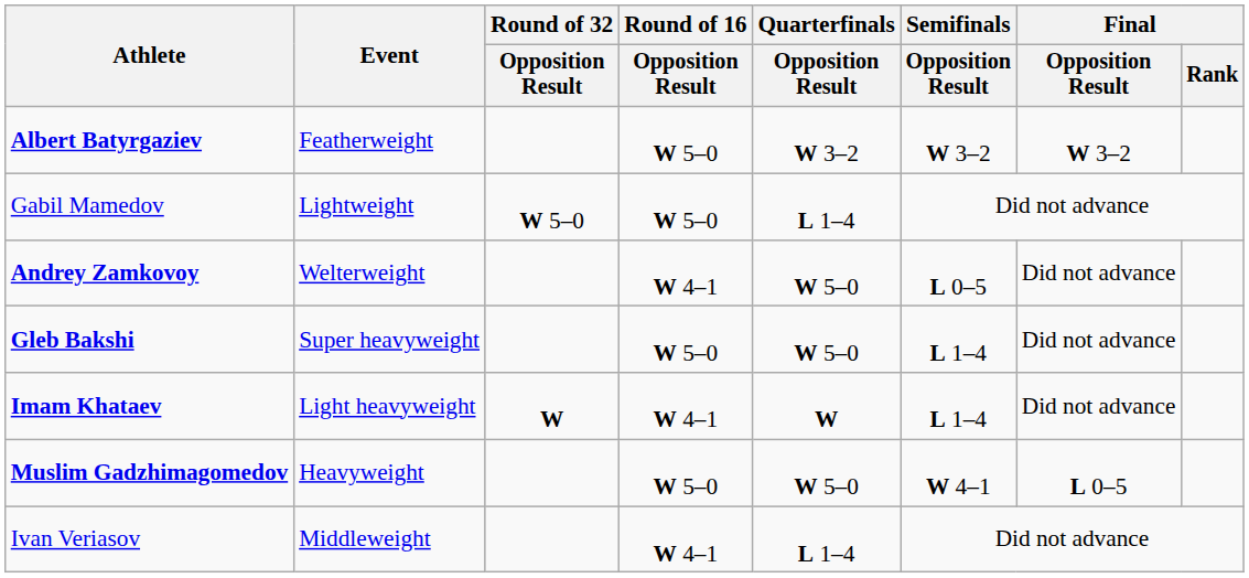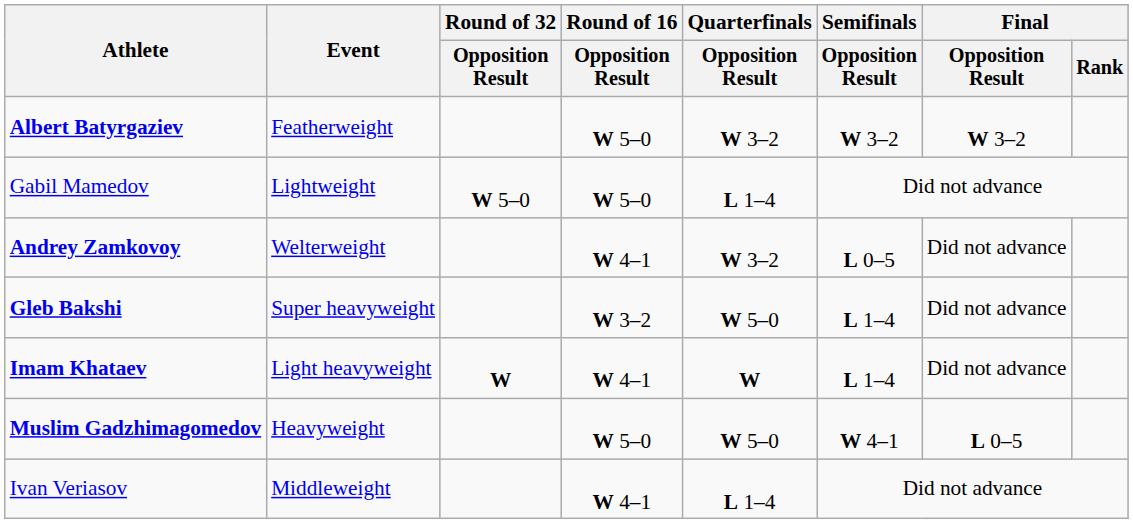Andrey Zamkovoy | Quarterfinals / Opposition Result: W 5–0 -> W 3–2
Gleb Bakshi | Round of 16 / Opposition Result: W 5–0 -> W 3–2
